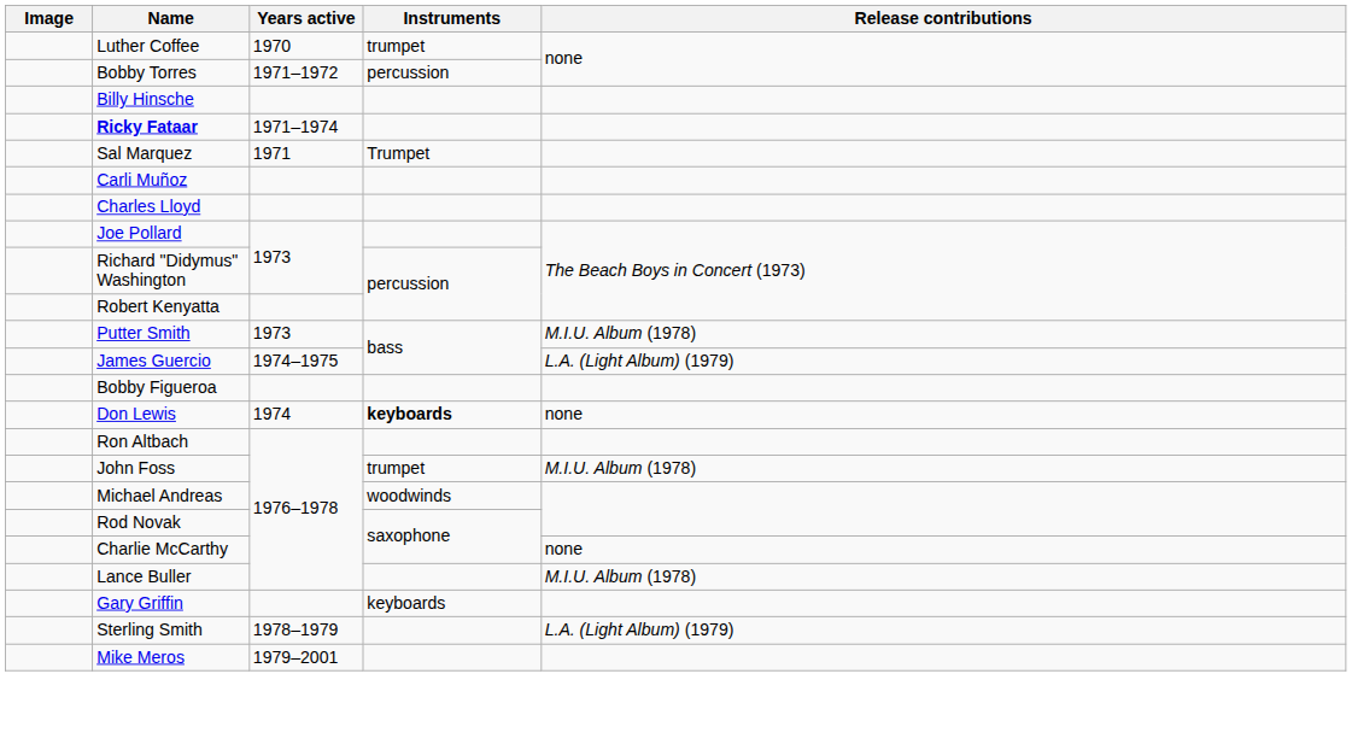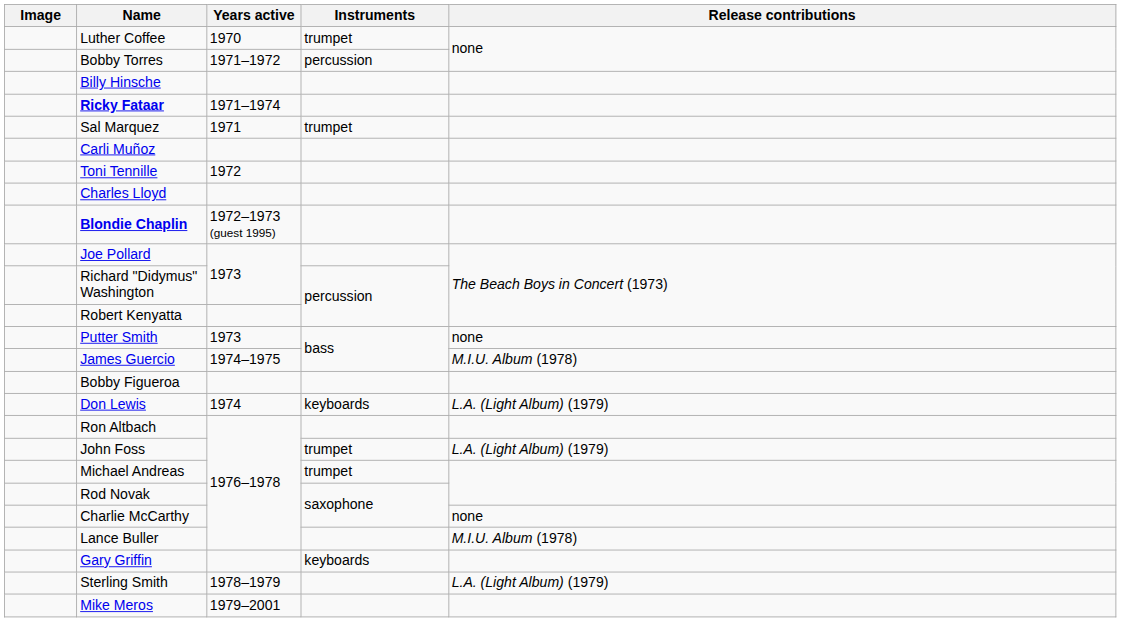Sal Marquez | Instruments: Trumpet -> trumpet
+ row: Toni Tennille | 1972
+ row: Blondie Chaplin | 1972–1973 (guest 1995)
Putter Smith | Release contributions: M.I.U. Album (1978) -> none
James Guercio | Release contributions: L.A. (Light Album) (1979) -> M.I.U. Album (1978)
Don Lewis | Instruments: bold -> normal
Don Lewis | Release contributions: none -> L.A. (Light Album) (1979)
John Foss | Release contributions: M.I.U. Album (1978) -> L.A. (Light Album) (1979)
Michael Andreas | Instruments: woodwinds -> trumpet
